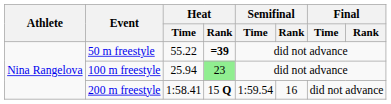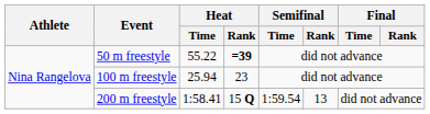100 m freestyle | Heat / Rank: lightgreen background -> no background
200 m freestyle | Semifinal / Rank: 16 -> 13
